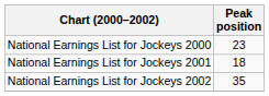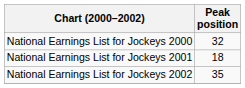National Earnings List for Jockeys 2000 | Peak position: 23 -> 32
